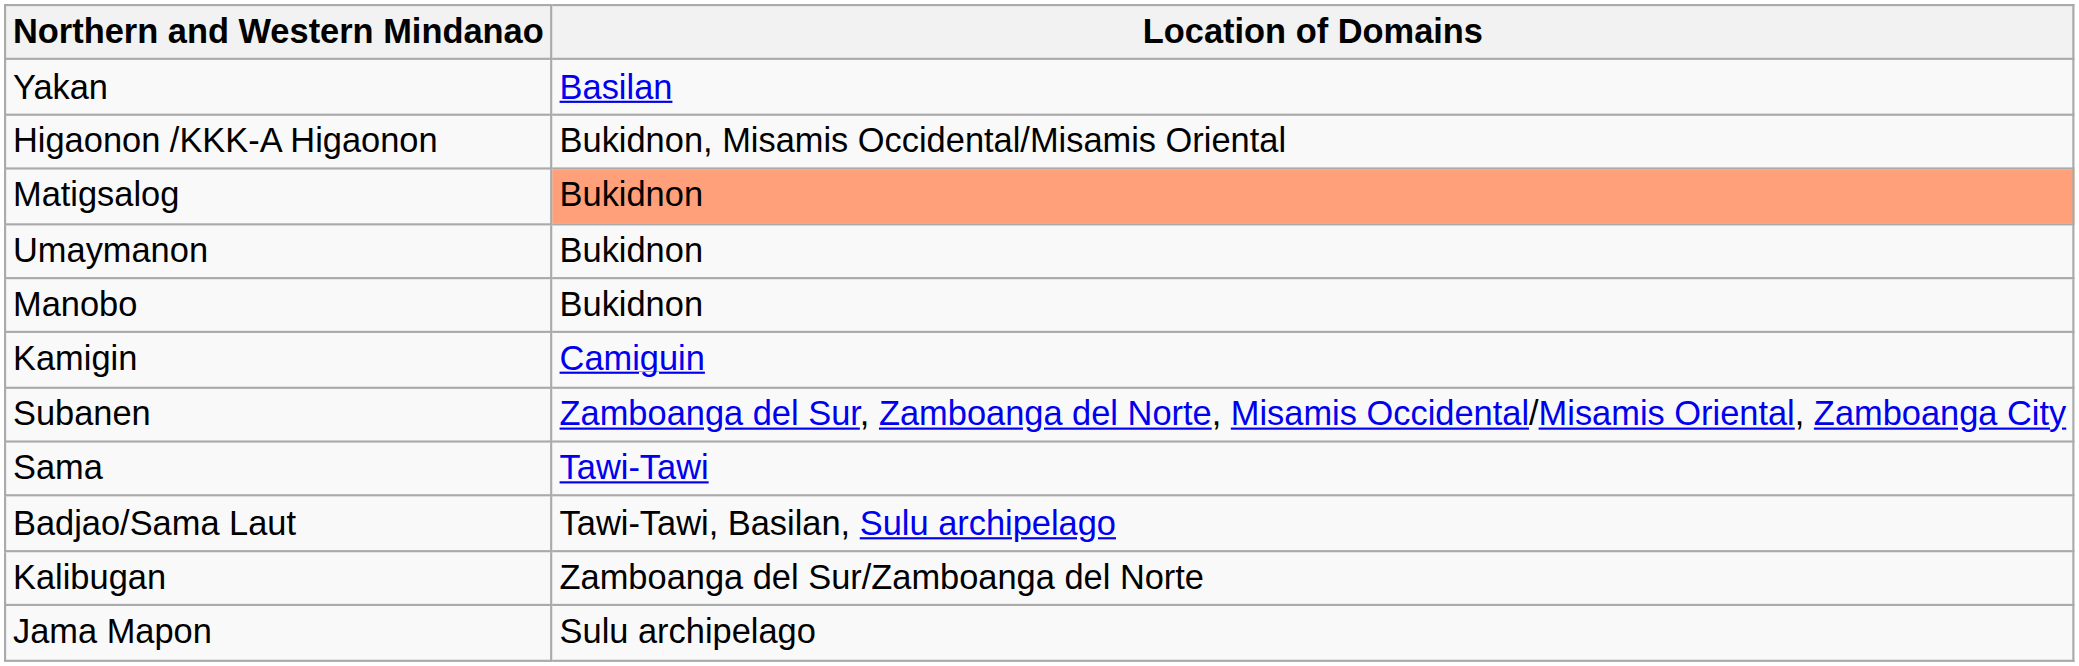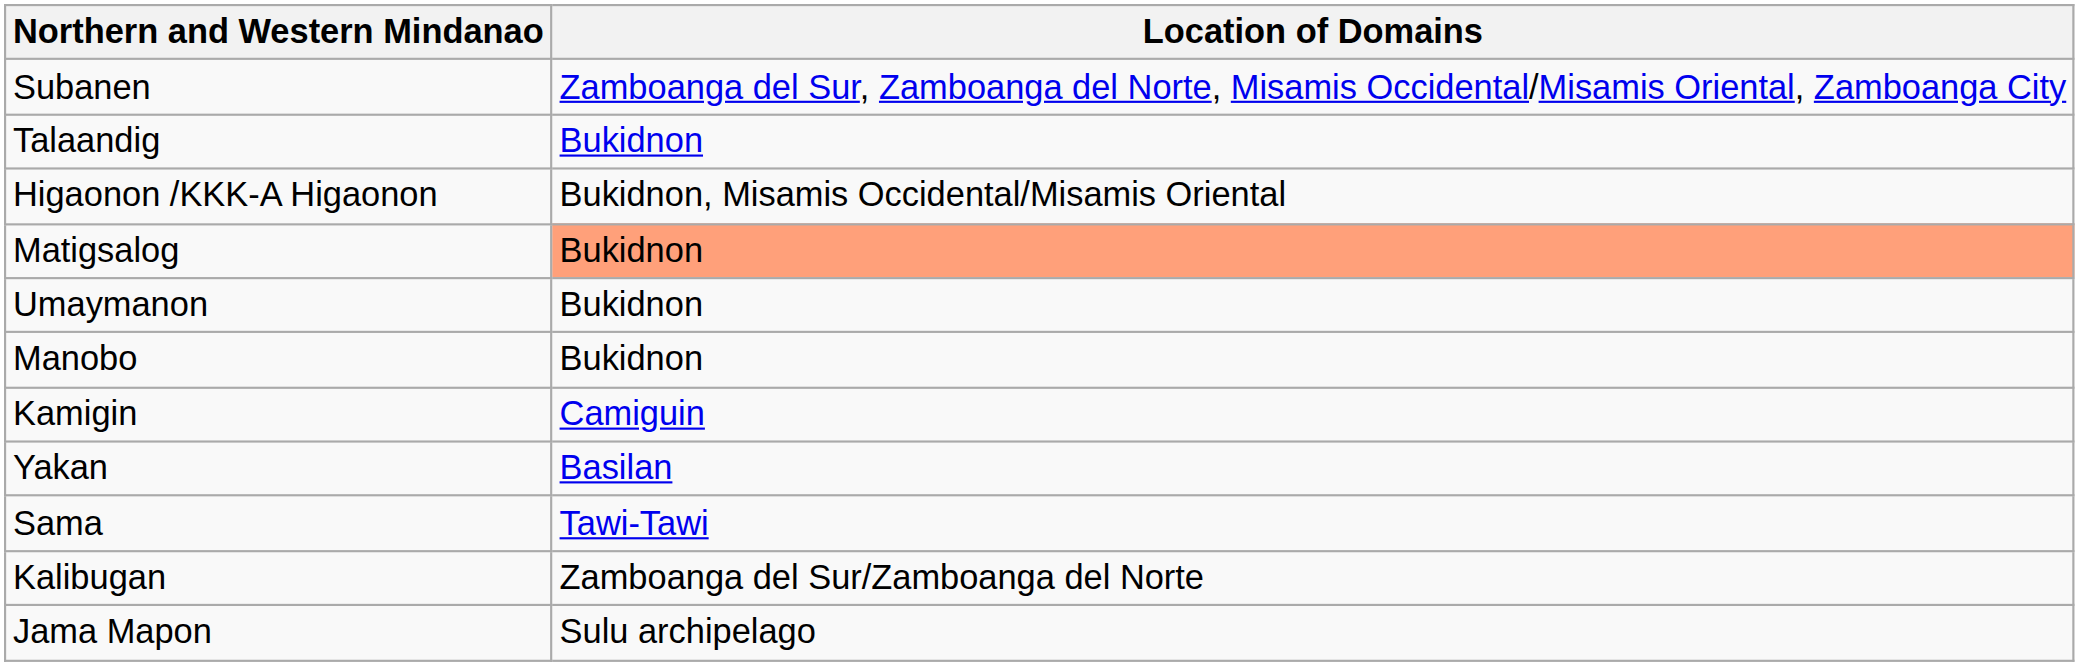rows swapped: Subanen <-> Yakan
+ row: Talaandig | Bukidnon
- row: Badjao/Sama Laut | Tawi-Tawi, Basilan, Sulu archipelago
